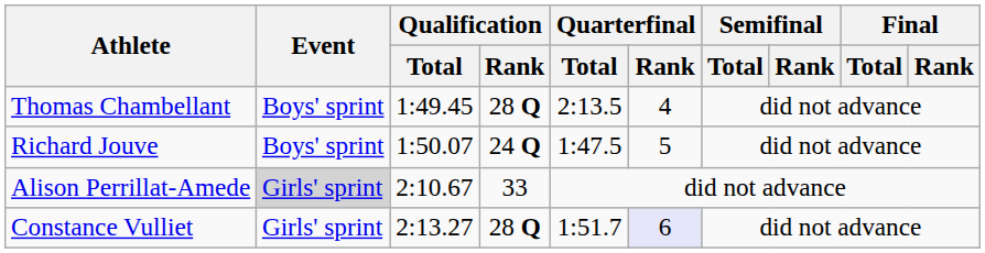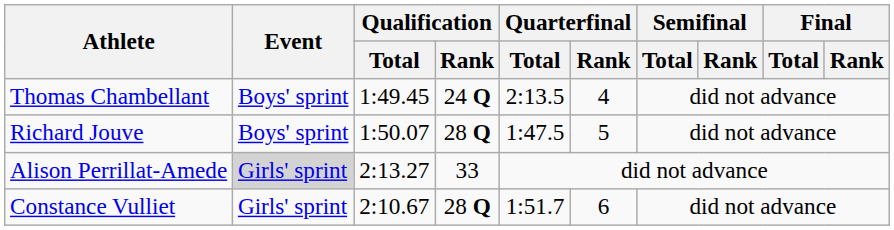Thomas Chambellant | Qualification / Rank: 28 Q -> 24 Q
Richard Jouve | Qualification / Rank: 24 Q -> 28 Q
Alison Perrillat-Amede | Qualification / Total: 2:10.67 -> 2:13.27
Constance Vulliet | Qualification / Total: 2:13.27 -> 2:10.67
Constance Vulliet | Quarterfinal / Rank: lavender background -> no background
